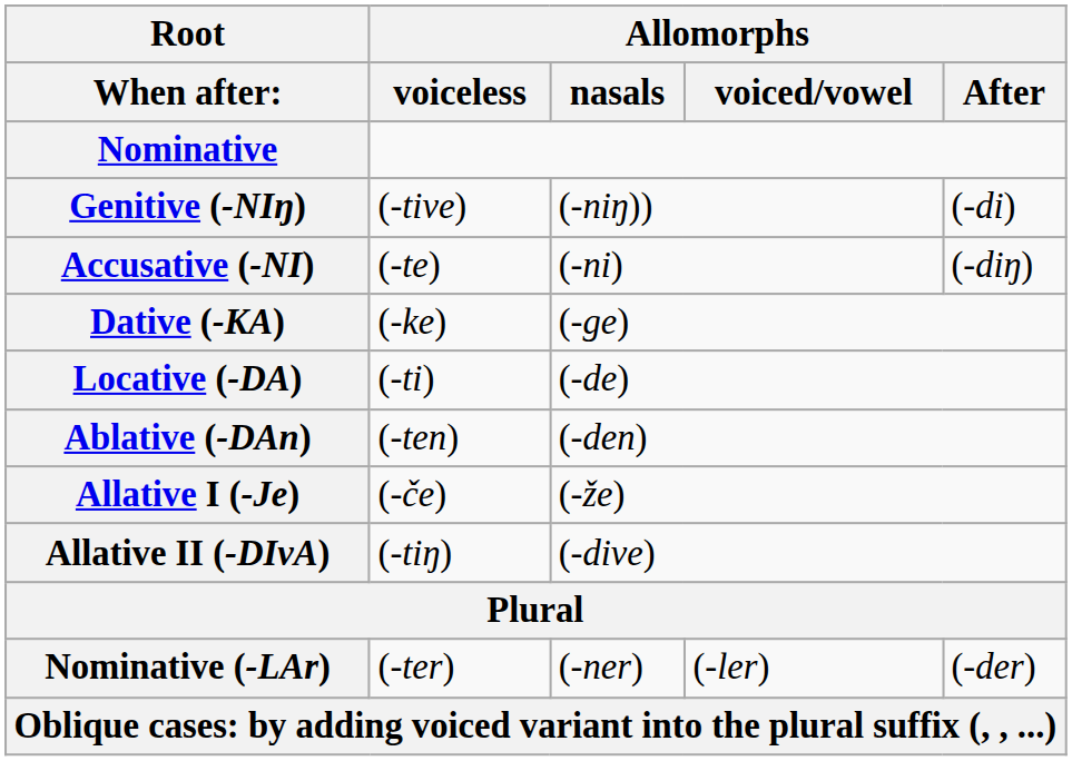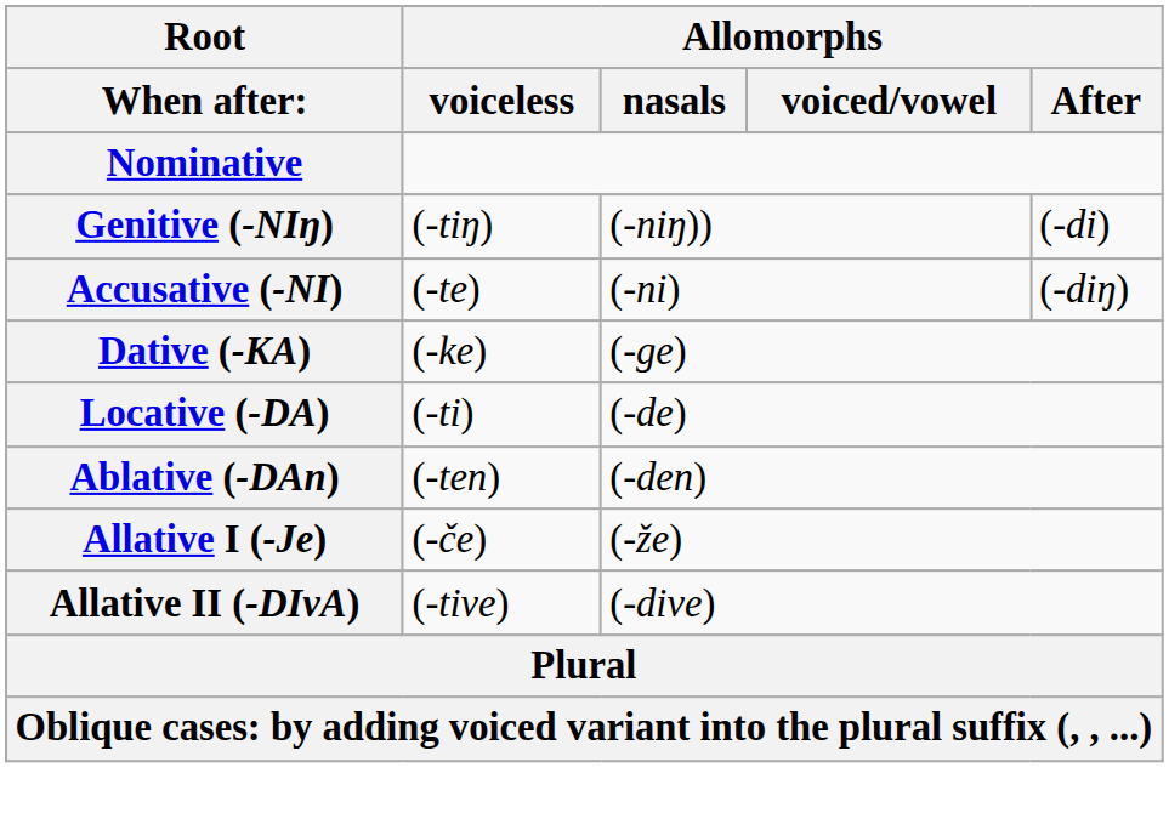Genitive (-NIŋ) | Allomorphs / voiceless: (-tive) -> (-tiŋ)
Allative II (-DIvA) | Allomorphs / voiceless: (-tiŋ) -> (-tive)
- row: Nominative (-LAr) | (-ter) | (-ner) | (-ler) | (-der)
